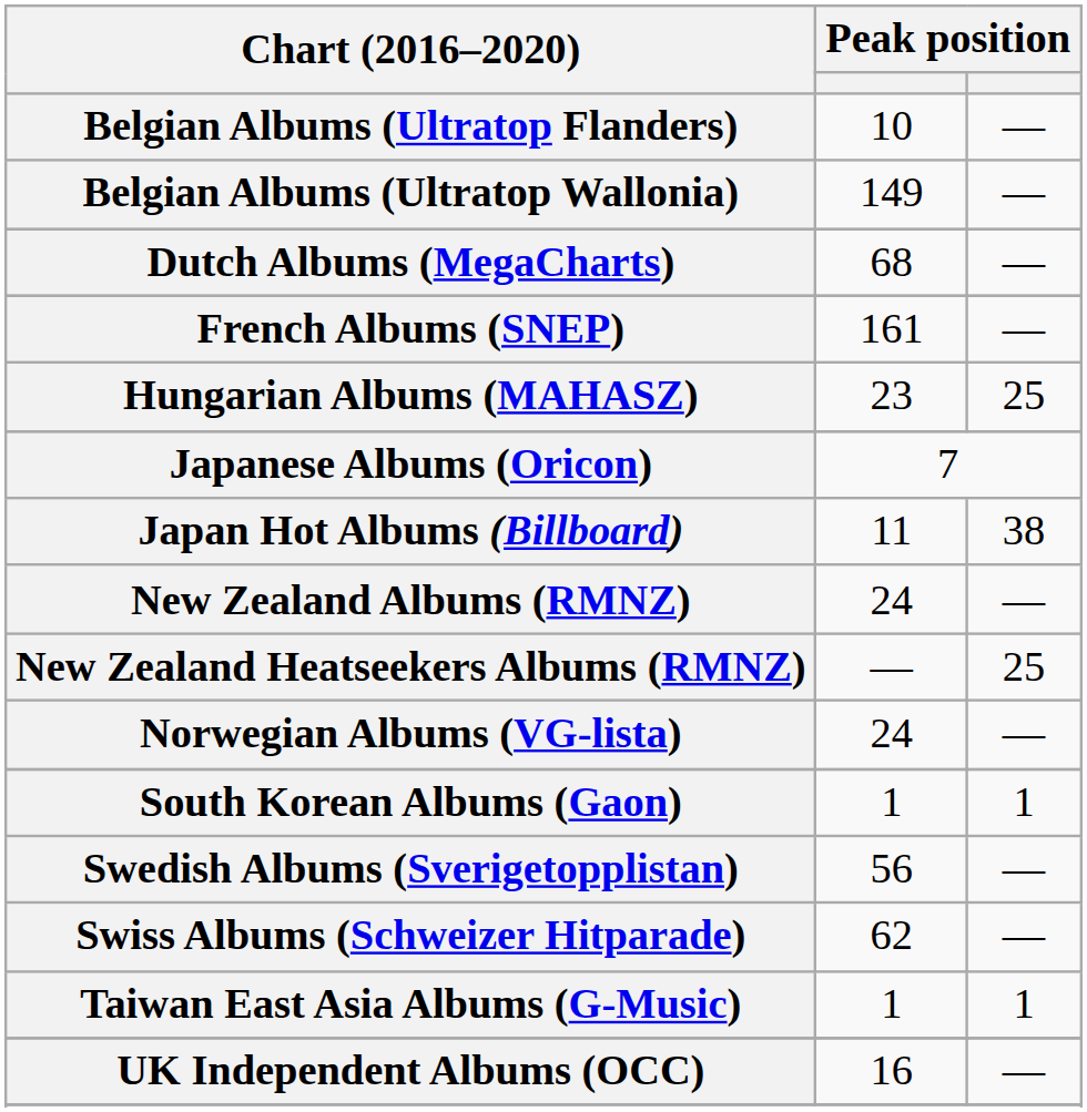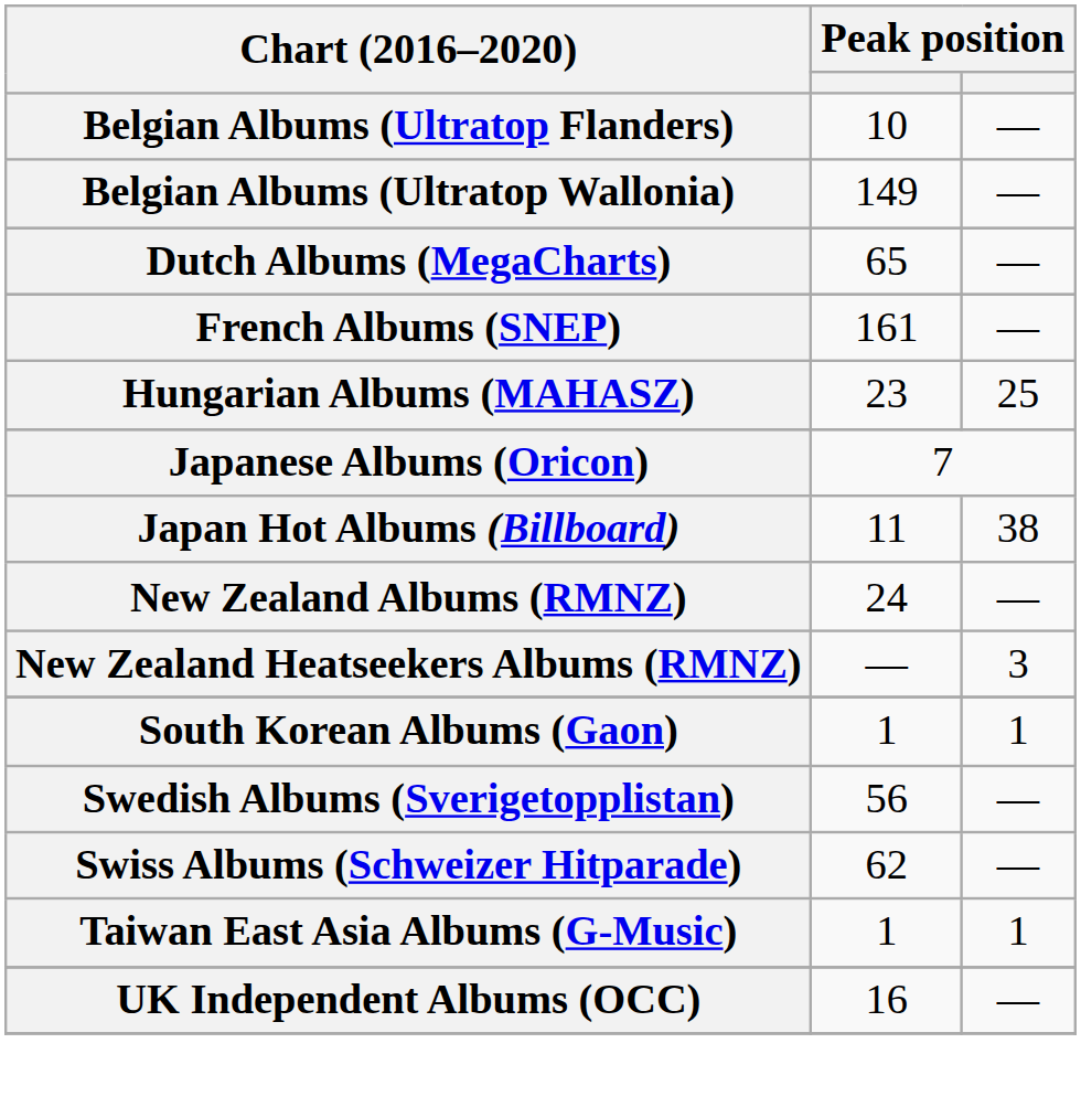Dutch Albums (MegaCharts) | column 2: 68 -> 65
New Zealand Heatseekers Albums (RMNZ) | column 3: 25 -> 3
- row: Norwegian Albums (VG-lista) | 24 | —
